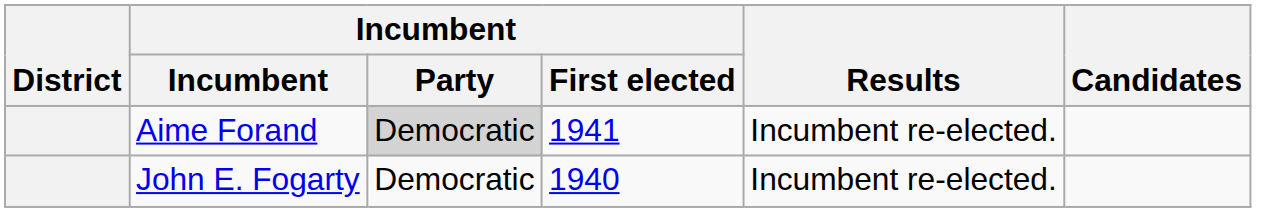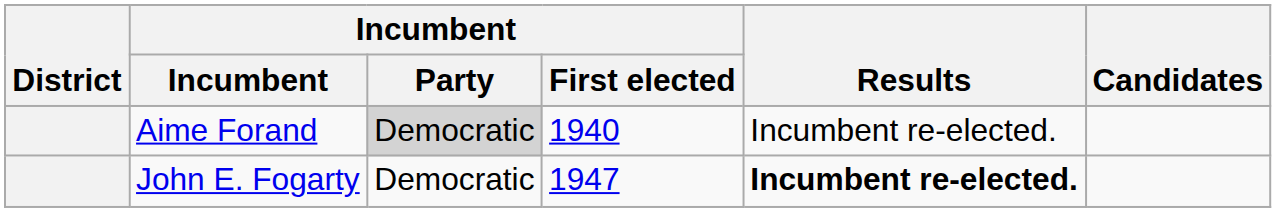Aime Forand | Incumbent / First elected: 1941 -> 1940
John E. Fogarty | Incumbent / First elected: 1940 -> 1947
John E. Fogarty | Results: normal -> bold
